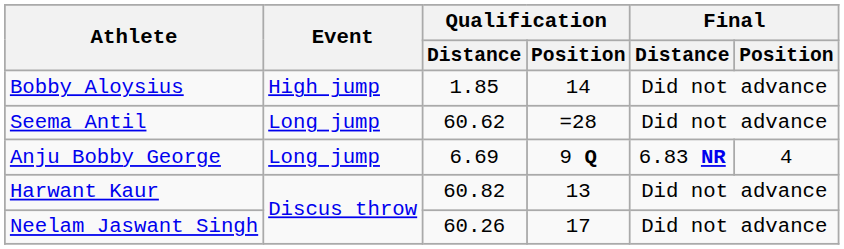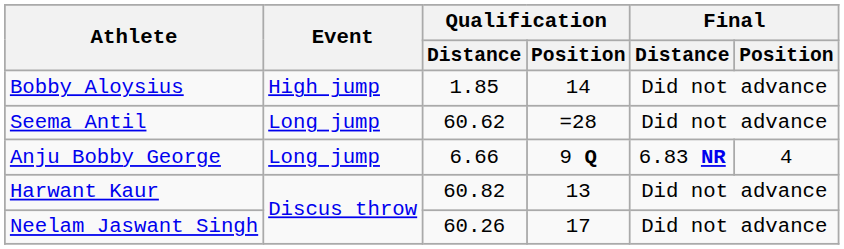Anju Bobby George | Qualification / Distance: 6.69 -> 6.66
